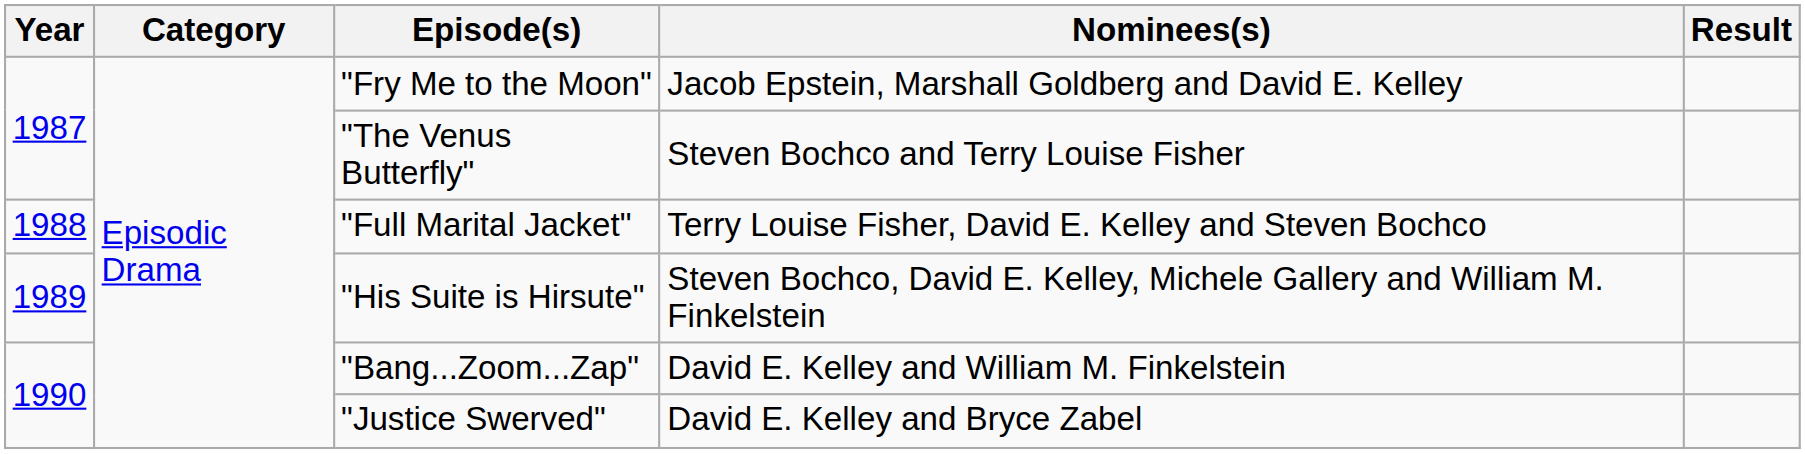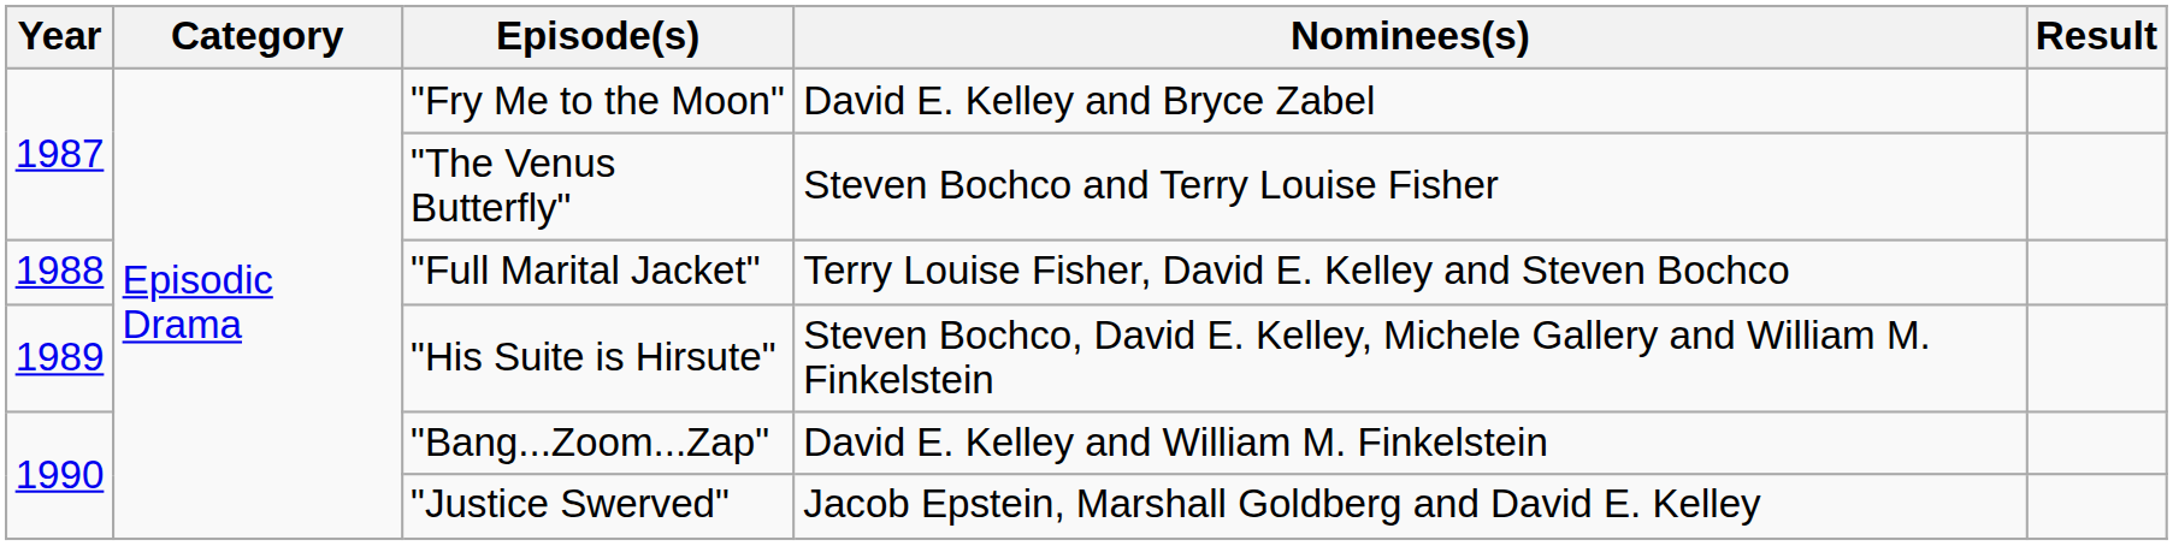"Fry Me to the Moon" | Nominees(s): Jacob Epstein, Marshall Goldberg and David E. Kelley -> David E. Kelley and Bryce Zabel
"Justice Swerved" | Nominees(s): David E. Kelley and Bryce Zabel -> Jacob Epstein, Marshall Goldberg and David E. Kelley
